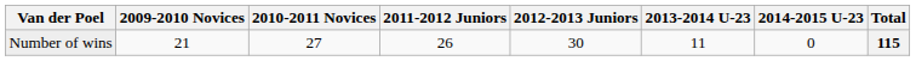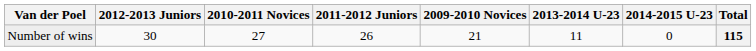columns swapped: 2009-2010 Novices <-> 2012-2013 Juniors
